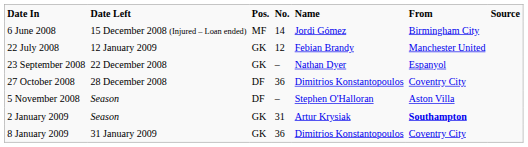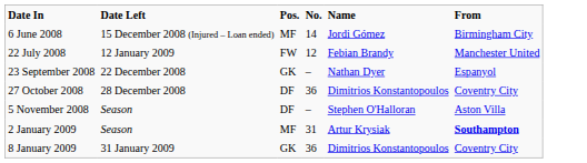- column: Source
22 July 2008 | Pos.: GK -> FW
2 January 2009 | Pos.: GK -> MF
